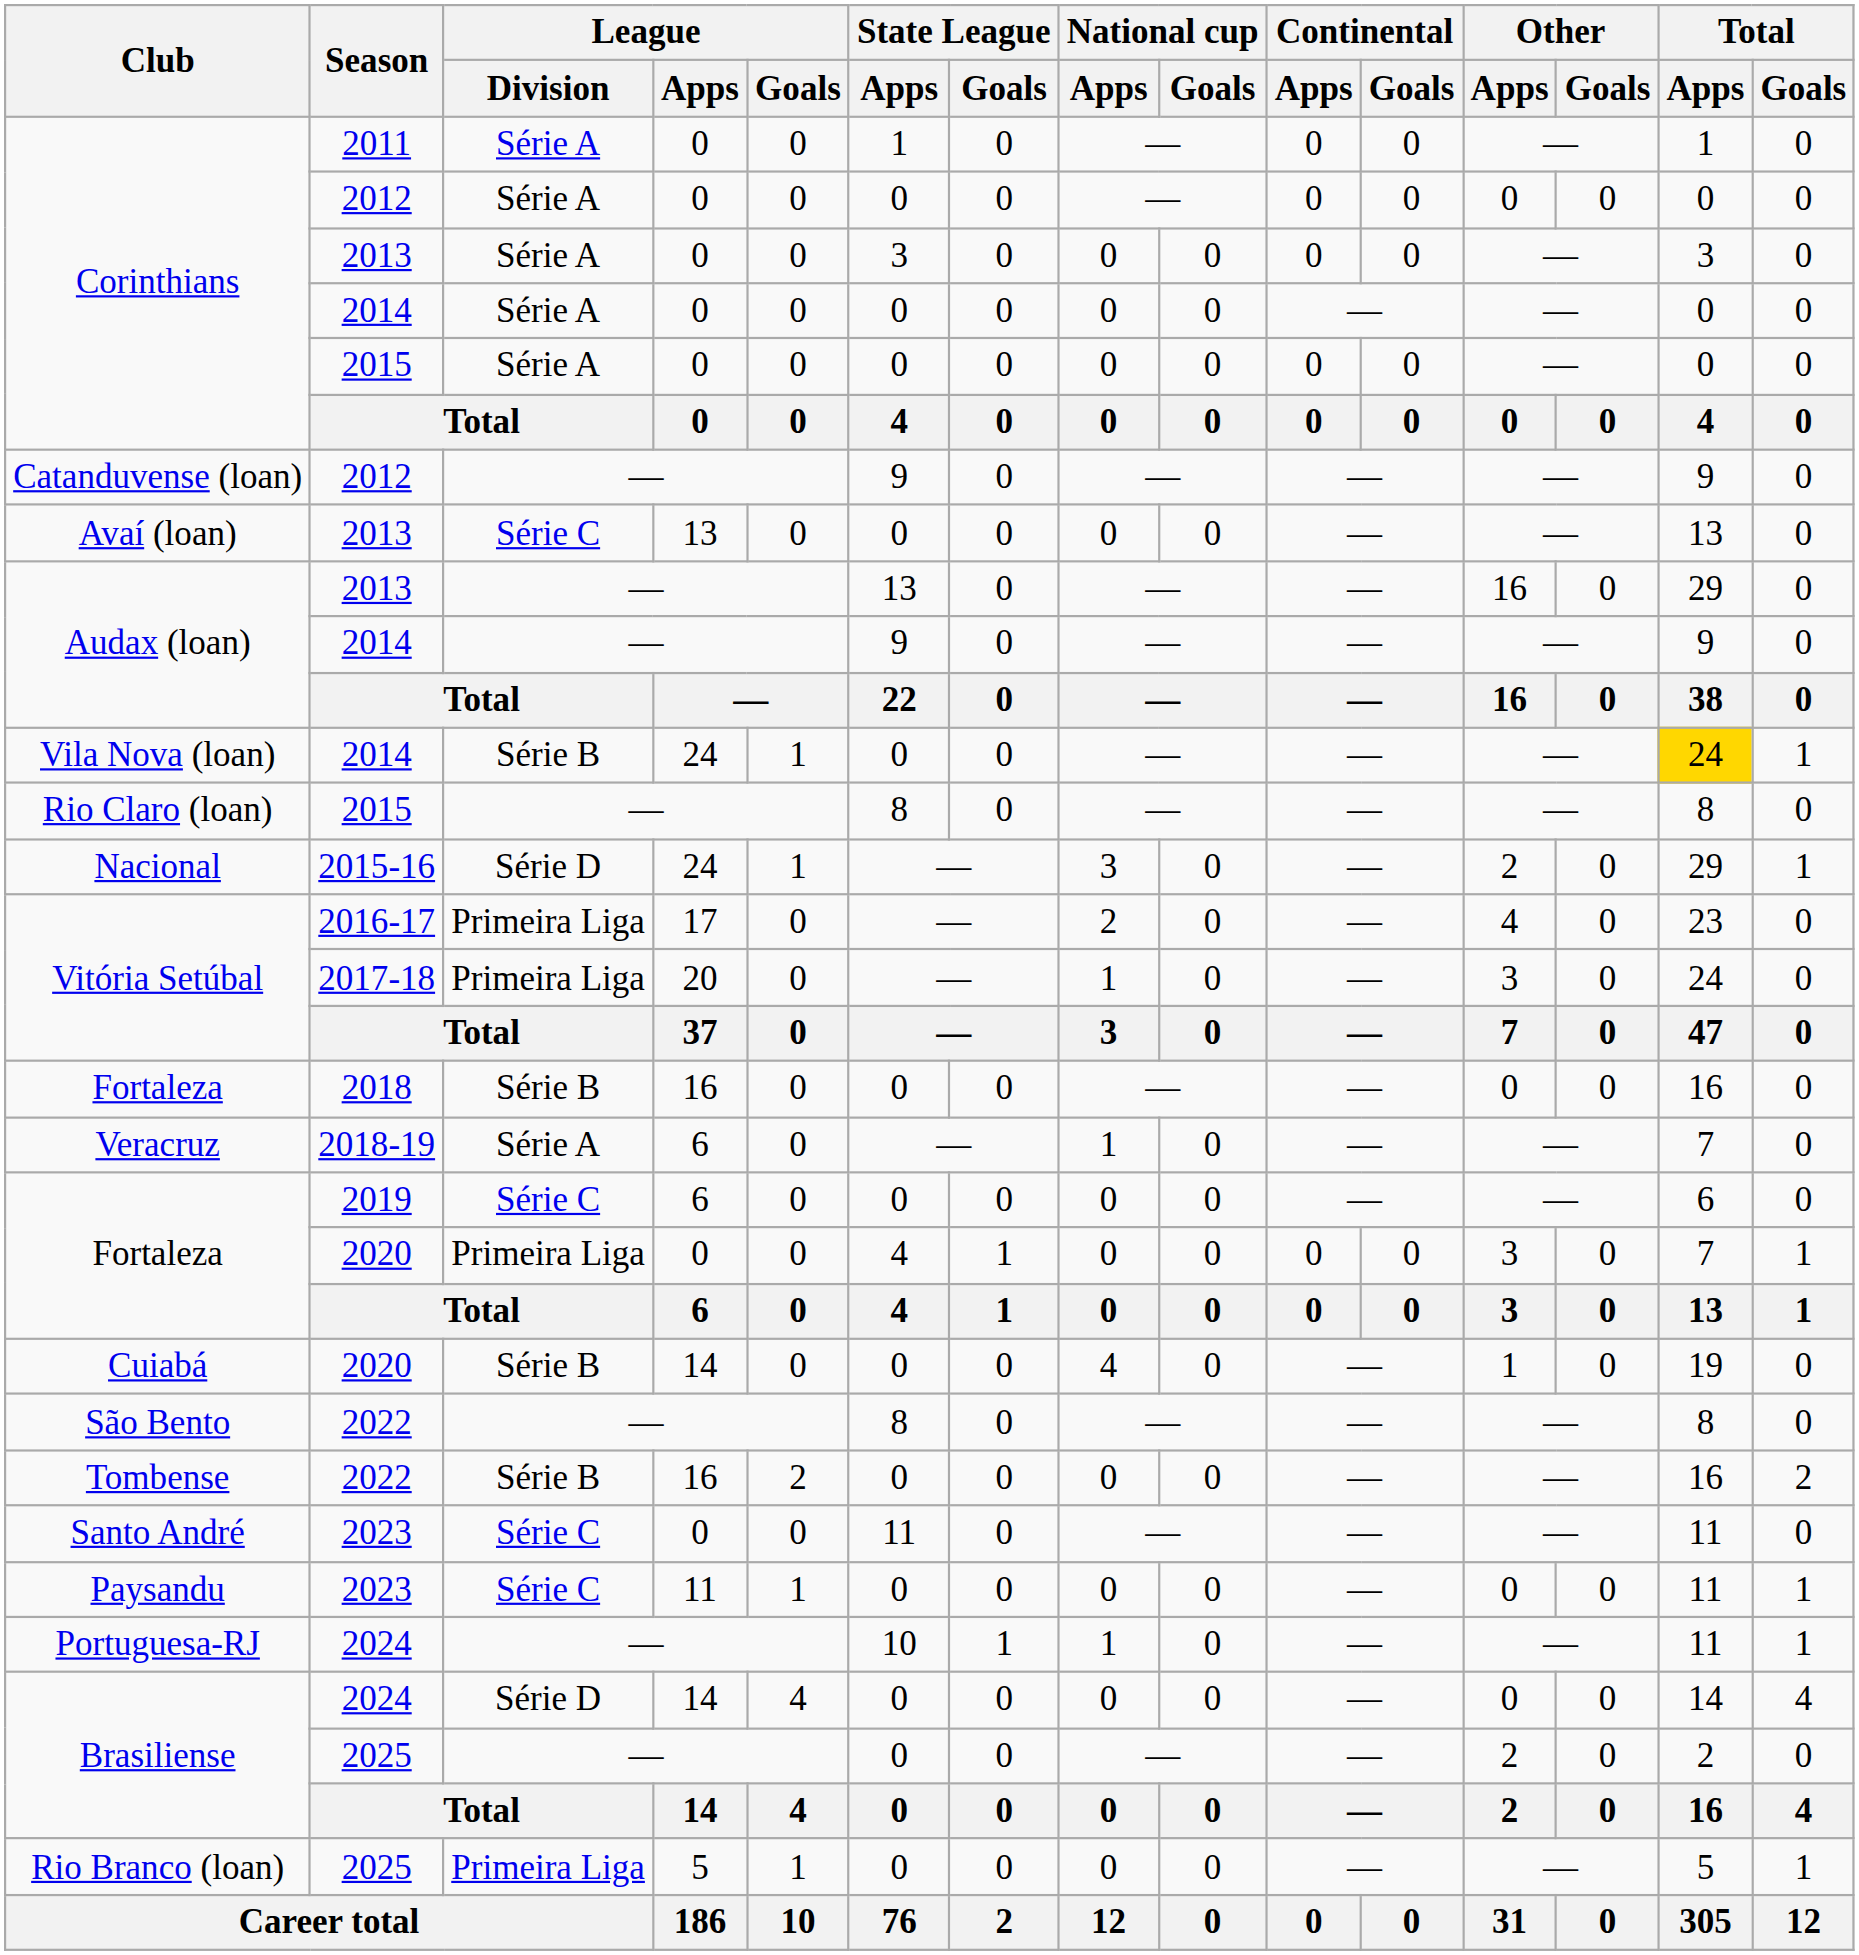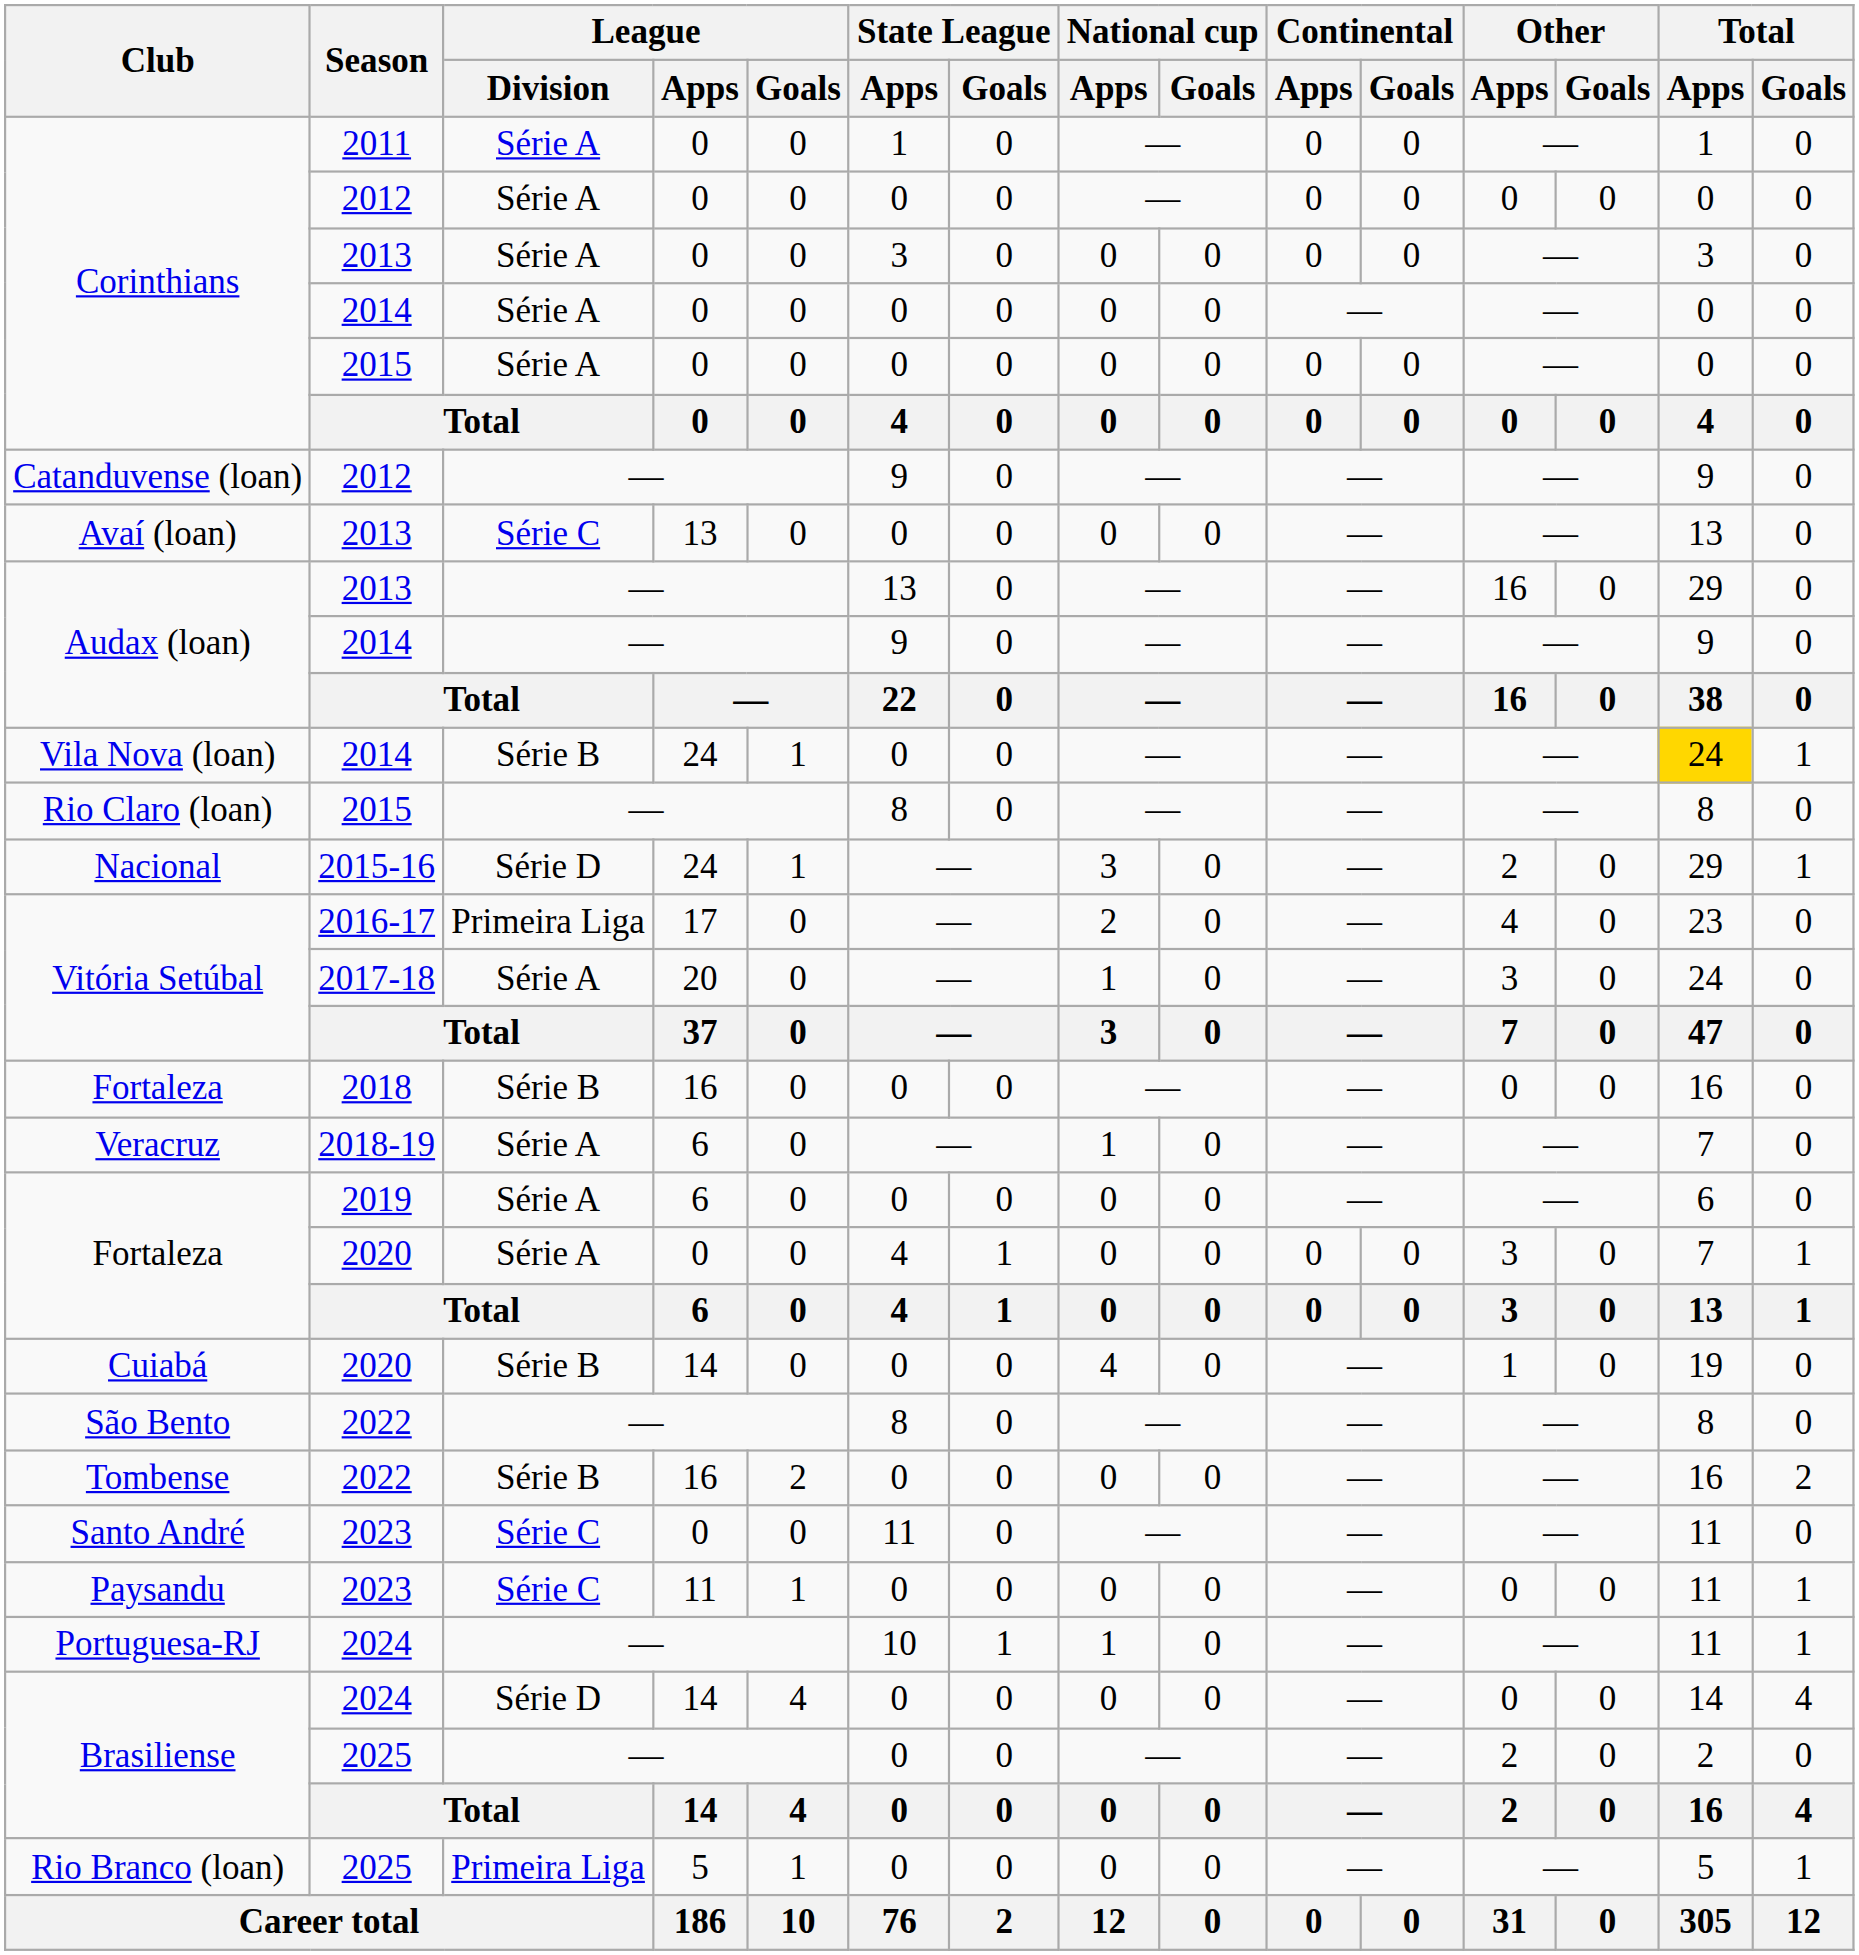Vitória Setúbal / 2017-18 | League / Division: Primeira Liga -> Série A
Fortaleza / 2019 | League / Division: Série C -> Série A
Fortaleza / 2020 | League / Division: Primeira Liga -> Série A
